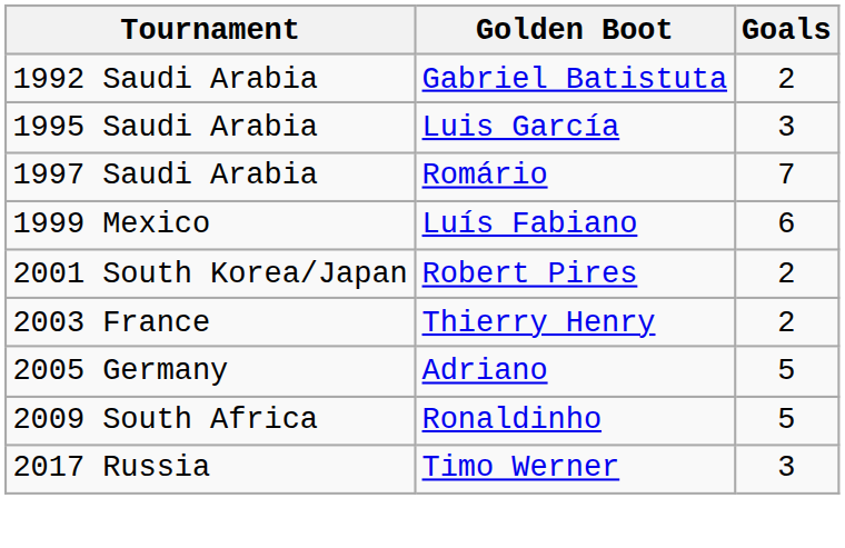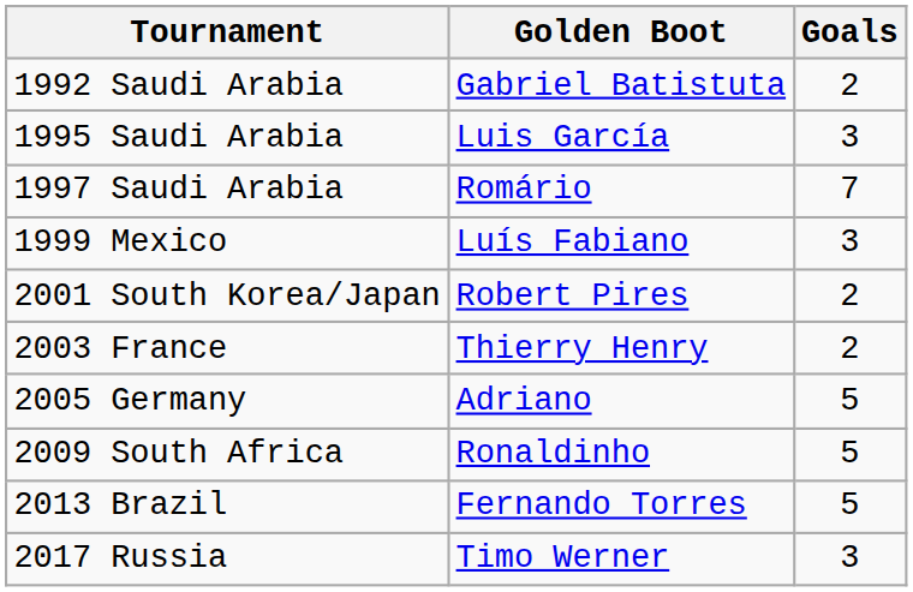1999 Mexico | Goals: 6 -> 3
+ row: 2013 Brazil | Fernando Torres | 5
